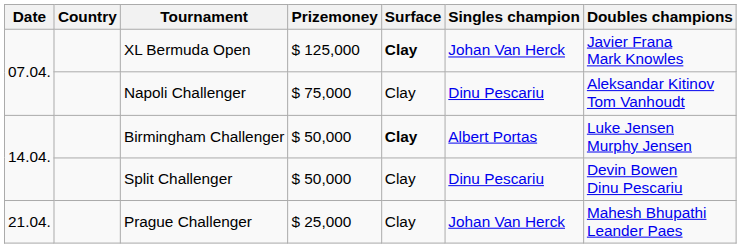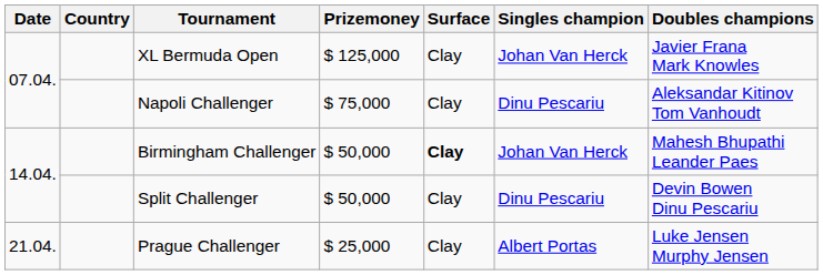XL Bermuda Open | Surface: bold -> normal
Birmingham Challenger | Singles champion: Albert Portas -> Johan Van Herck
Birmingham Challenger | Doubles champions: Luke Jensen Murphy Jensen -> Mahesh Bhupathi Leander Paes
Prague Challenger | Singles champion: Johan Van Herck -> Albert Portas
Prague Challenger | Doubles champions: Mahesh Bhupathi Leander Paes -> Luke Jensen Murphy Jensen
